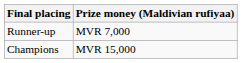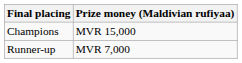rows swapped: Champions <-> Runner-up
